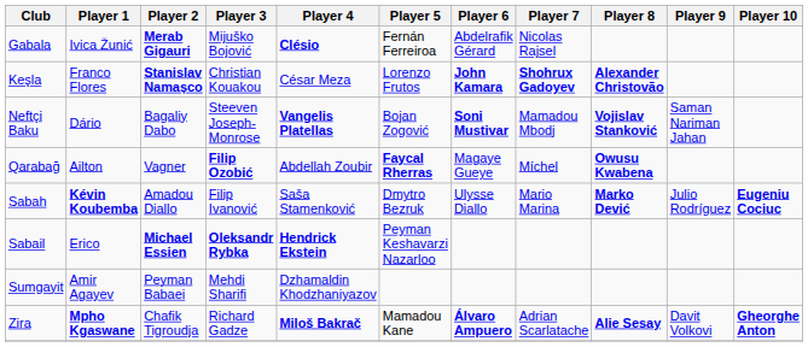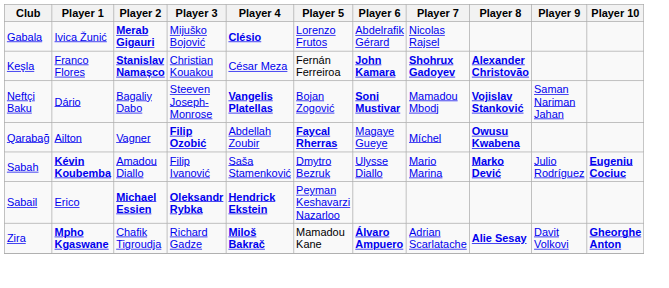Gabala | Player 5: Fernán Ferreiroa -> Lorenzo Frutos
Keşla | Player 5: Lorenzo Frutos -> Fernán Ferreiroa
- row: Sumgayit | Amir Agayev | Peyman Babaei | Mehdi Sharifi | Dzhamaldin Khodzhaniyazov
